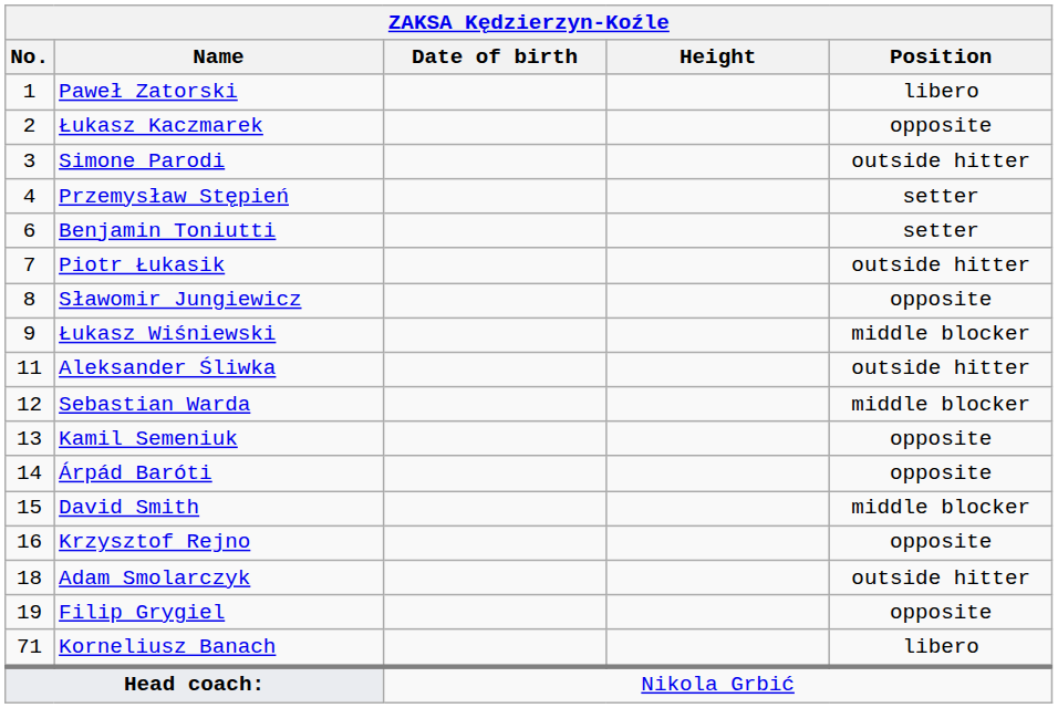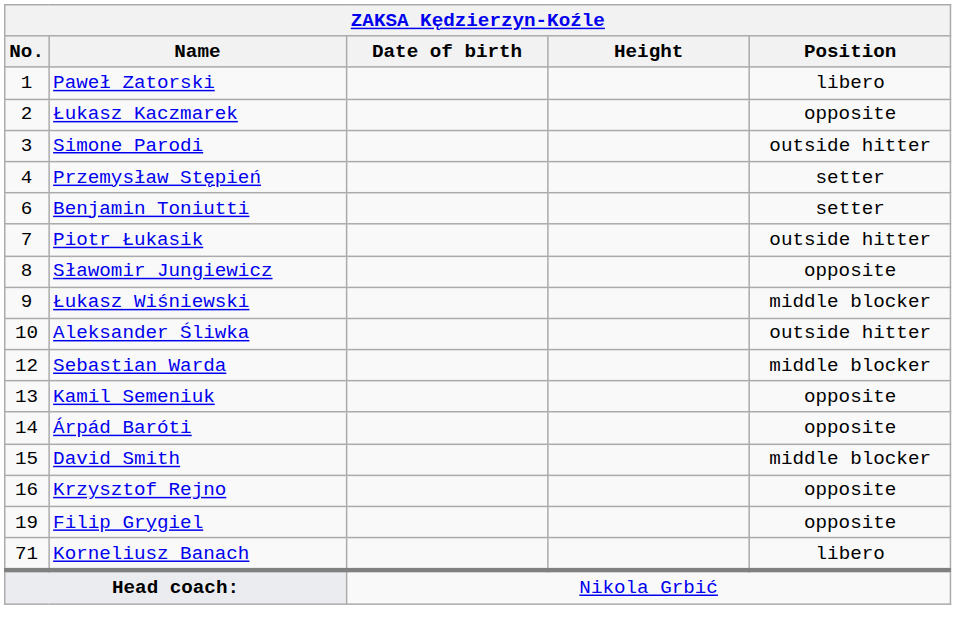Aleksander Śliwka | No.: 11 -> 10
- row: 18 | Adam Smolarczyk | outside hitter
